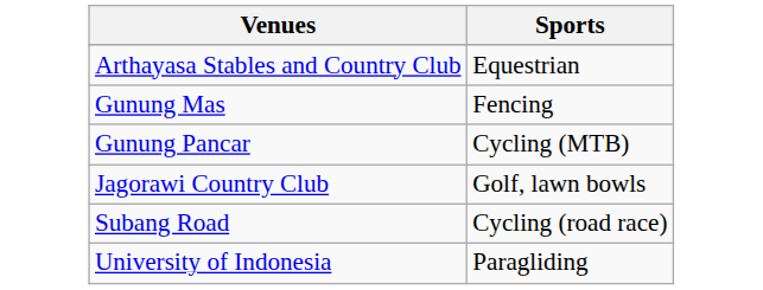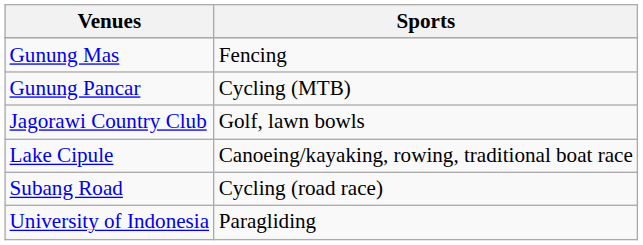- row: Arthayasa Stables and Country Club | Equestrian
+ row: Lake Cipule | Canoeing/kayaking, rowing, traditional boat race
